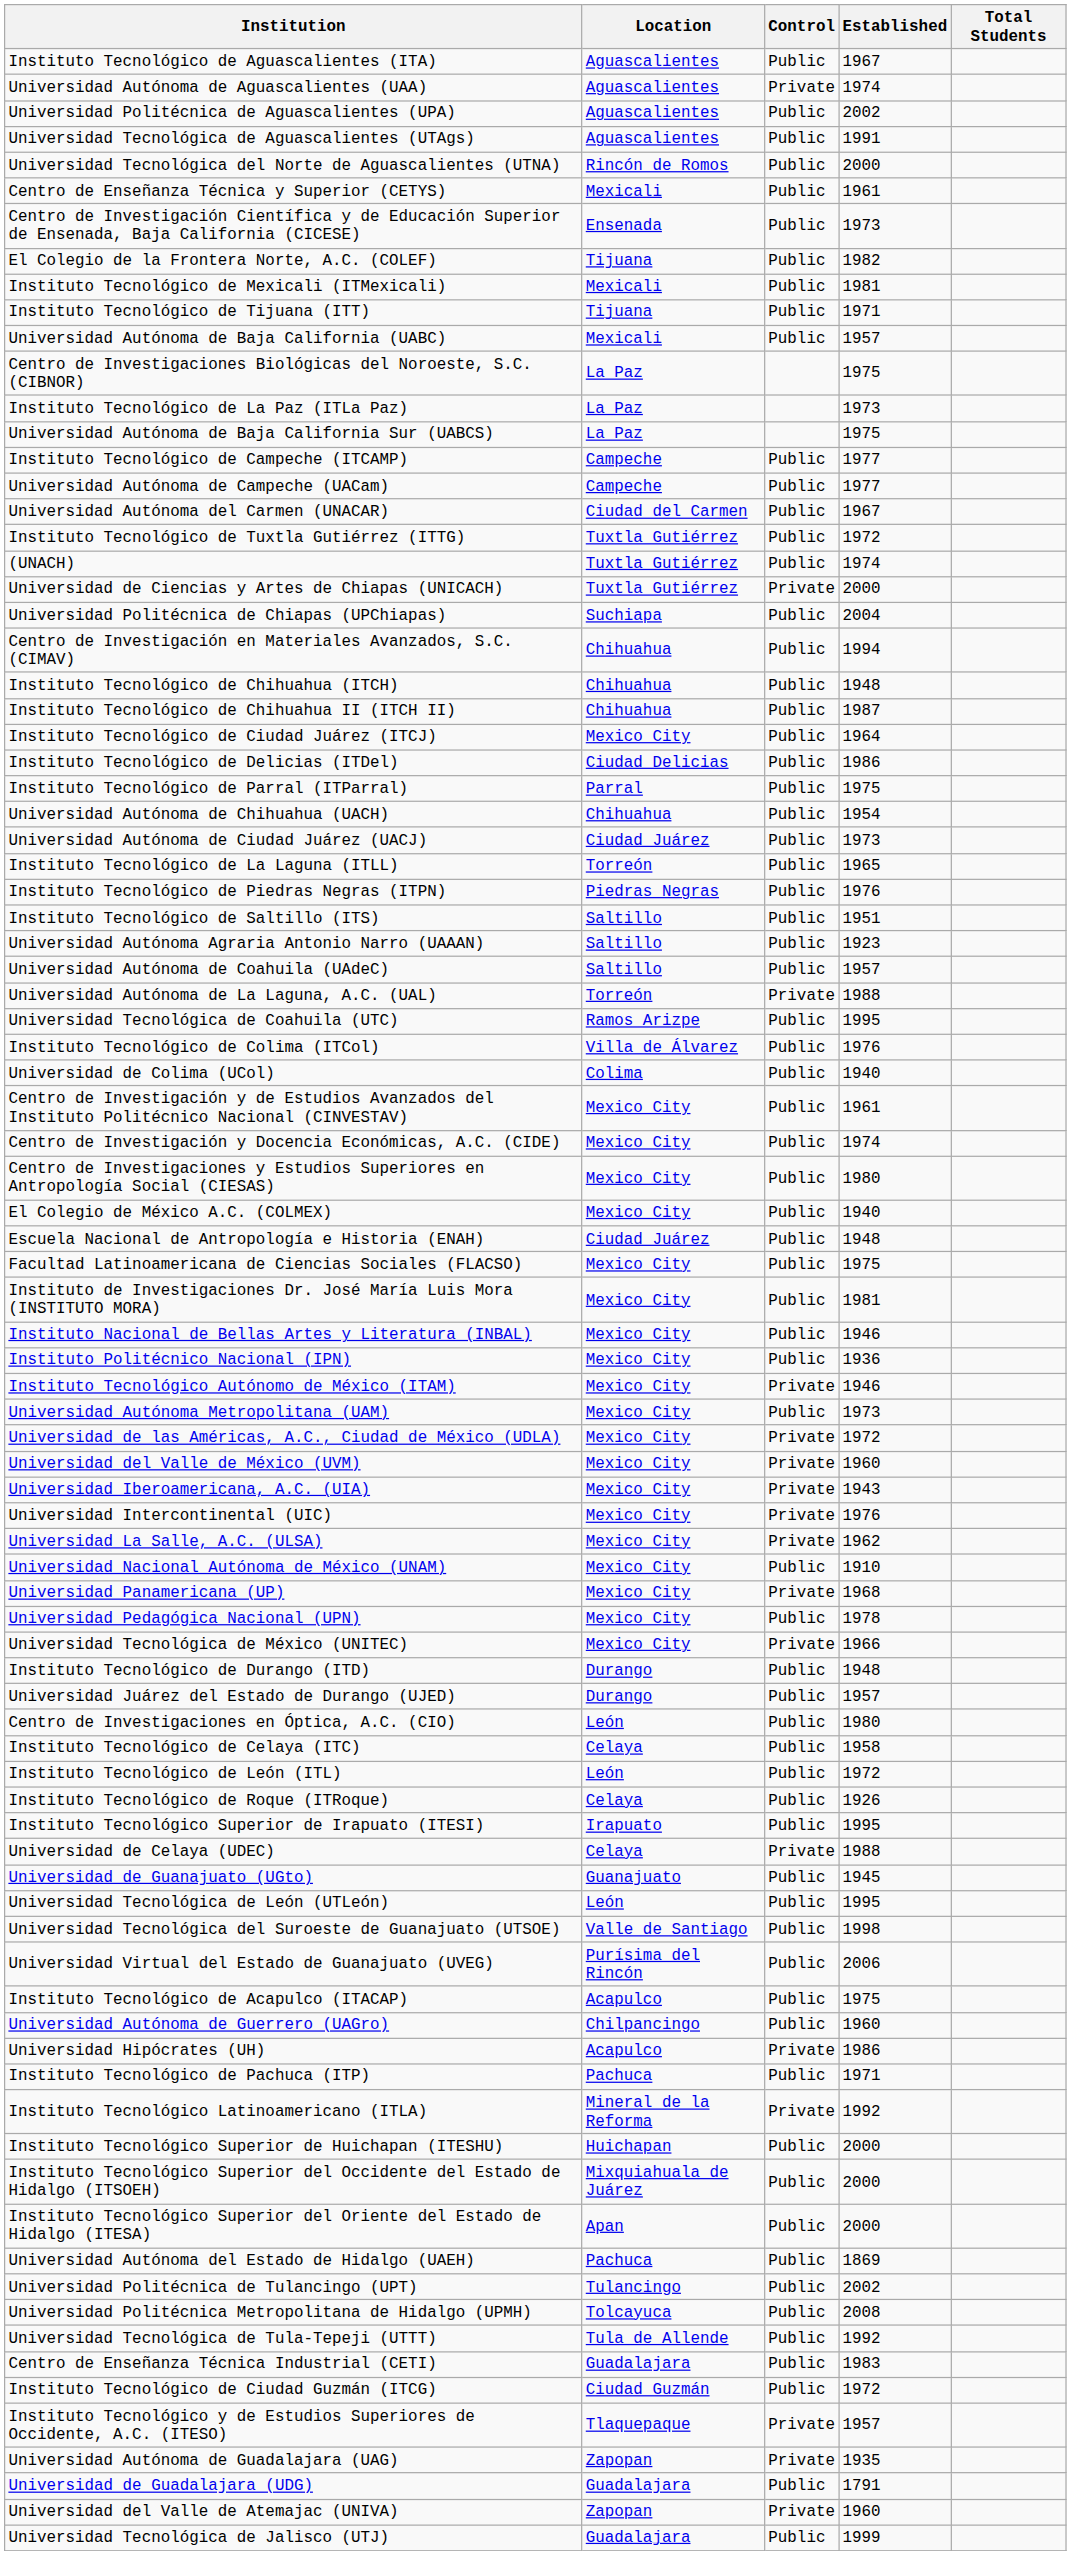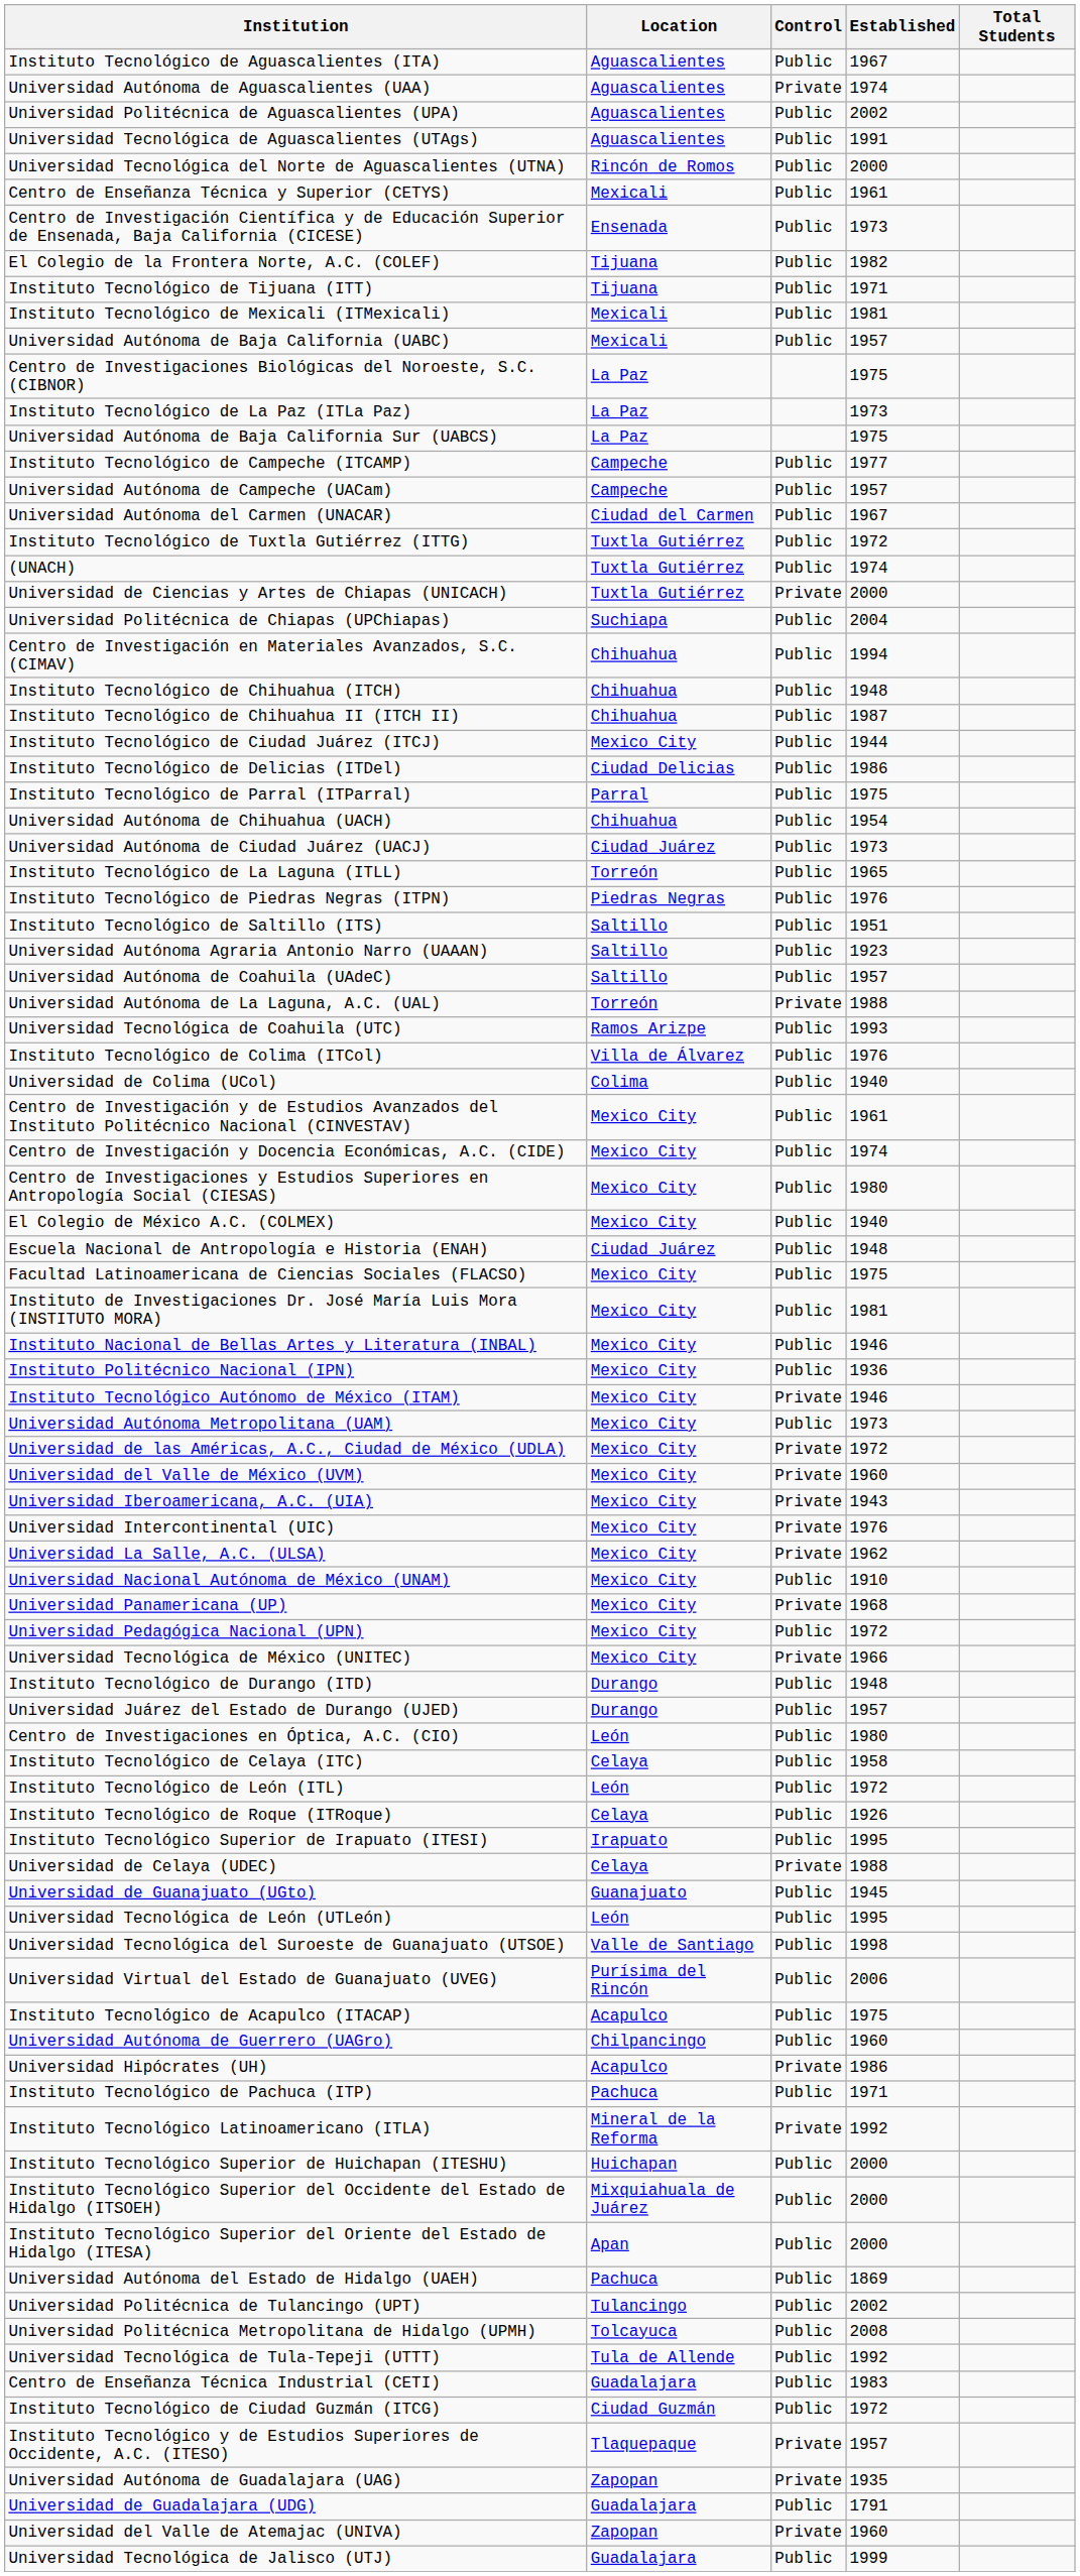rows swapped: Instituto Tecnológico de Mexicali (ITMexicali) <-> Instituto Tecnológico de Tijuana (ITT)
Universidad Autónoma de Campeche (UACam) | Established: 1977 -> 1957
Instituto Tecnológico de Ciudad Juárez (ITCJ) | Established: 1964 -> 1944
Universidad Tecnológica de Coahuila (UTC) | Established: 1995 -> 1993
Universidad Pedagógica Nacional (UPN) | Established: 1978 -> 1972
